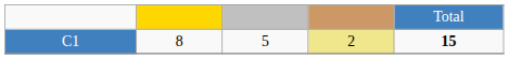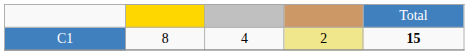C1 | column 3: 5 -> 4
